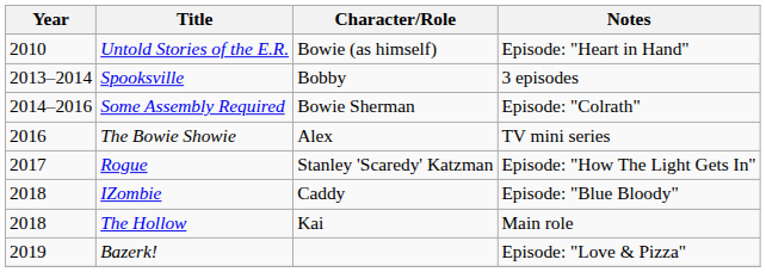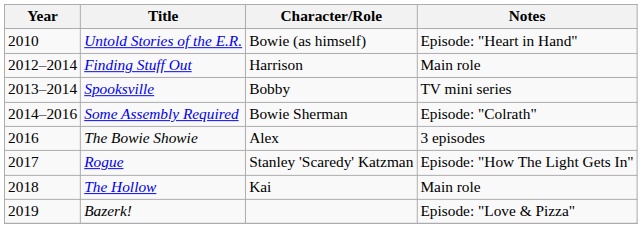+ row: 2012–2014 | Finding Stuff Out | Harrison | Main role
Spooksville | Notes: 3 episodes -> TV mini series
The Bowie Showie | Notes: TV mini series -> 3 episodes
- row: 2018 | IZombie | Caddy | Episode: "Blue Bloody"
